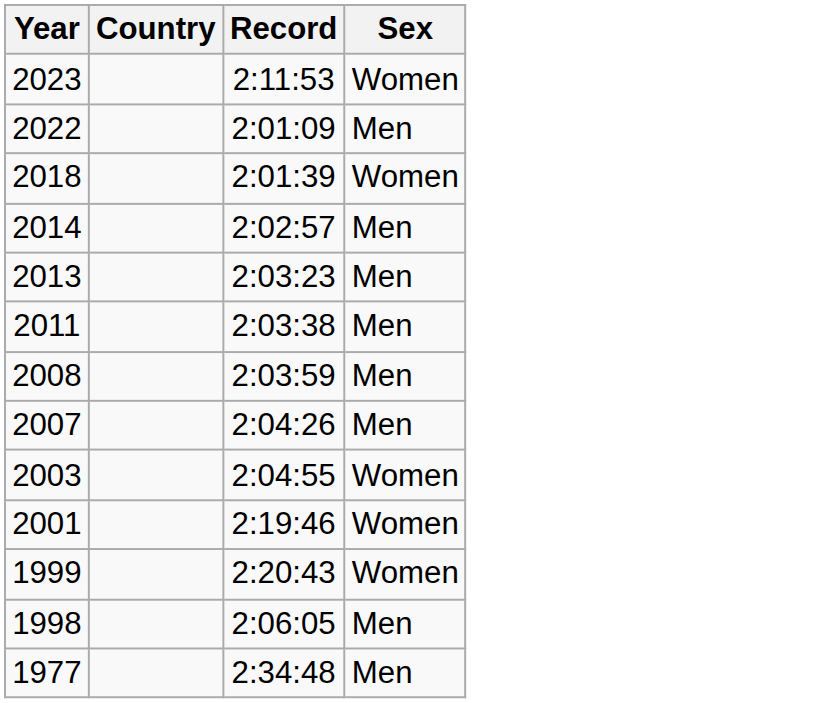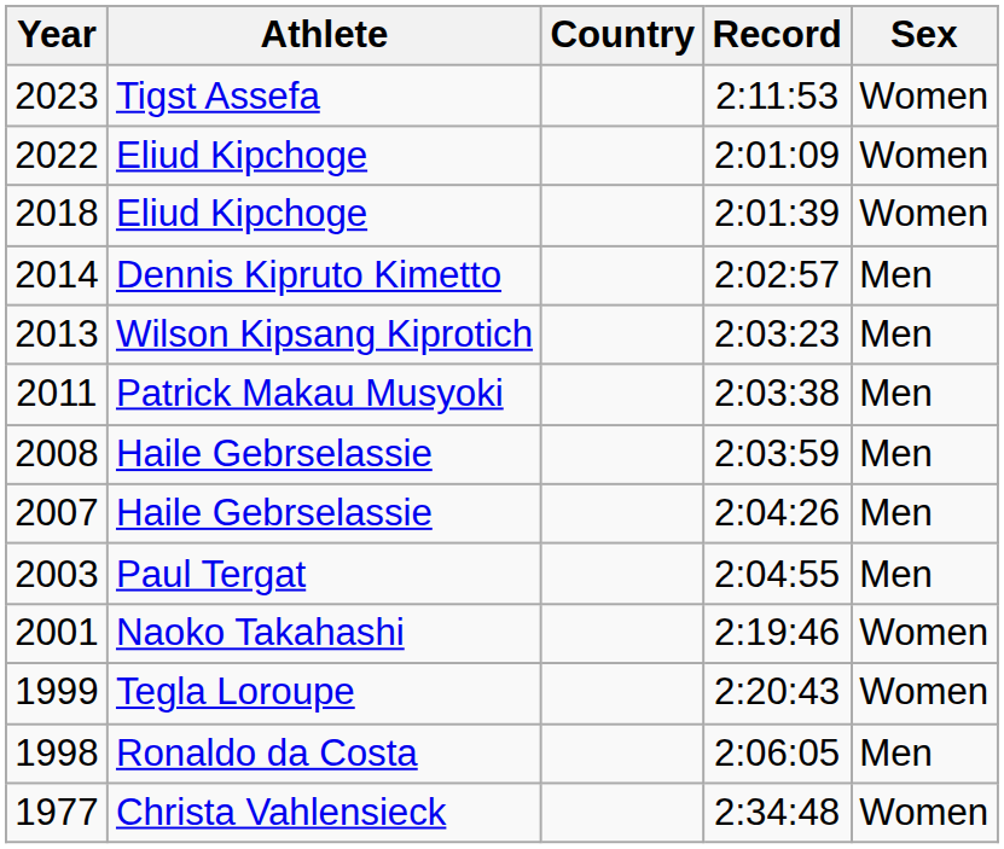+ column: Athlete | Tigst Assefa | Eliud Kipchoge | Eliud Kipchoge | Dennis Kipruto Kimetto | Wilson Kipsang Kiprotich | Patrick Makau Musyoki | Haile Gebrselassie | Haile Gebrselassie | Paul Tergat | Naoko Takahashi | Tegla Loroupe | Ronaldo da Costa | Christa Vahlensieck
2022 | Sex: Men -> Women
2003 | Sex: Women -> Men
1977 | Sex: Men -> Women
